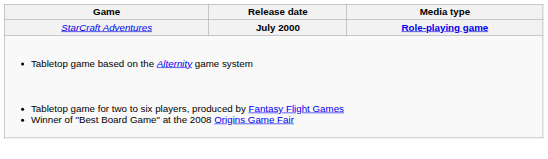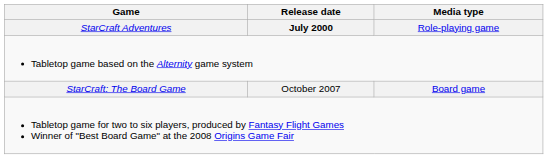StarCraft Adventures | Media type: bold -> normal
+ row: StarCraft: The Board Game | October 2007 | Board game
